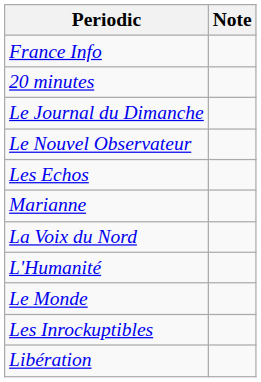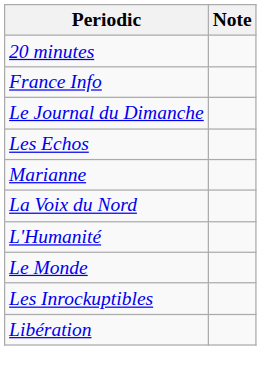rows swapped: 20 minutes <-> France Info
- row: Le Nouvel Observateur
